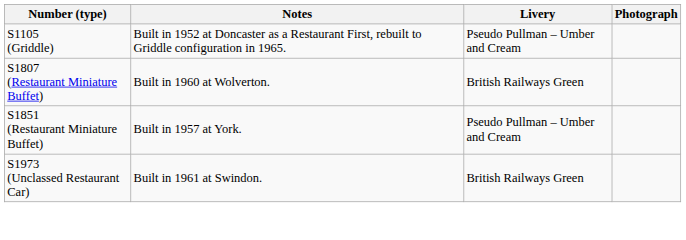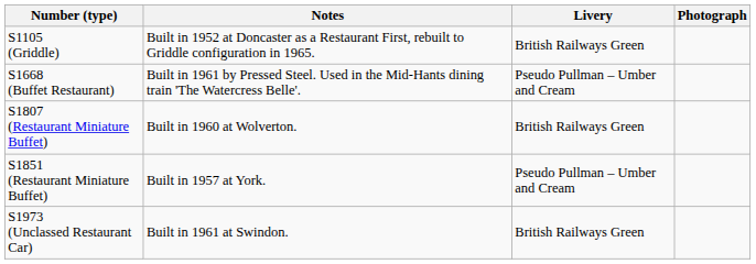S1105 (Griddle) | Livery: Pseudo Pullman – Umber and Cream -> British Railways Green
+ row: S1668 (Buffet Restaurant) | Built in 1961 by Pressed Steel. Used in the Mid-Hants dining train 'The Watercress Belle'. | Pseudo Pullman – Umber and Cream
